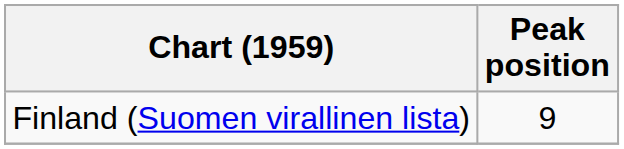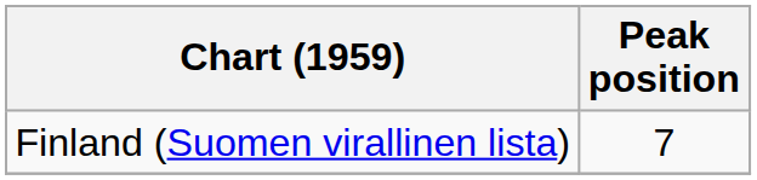Finland (Suomen virallinen lista) | Peak position: 9 -> 7
